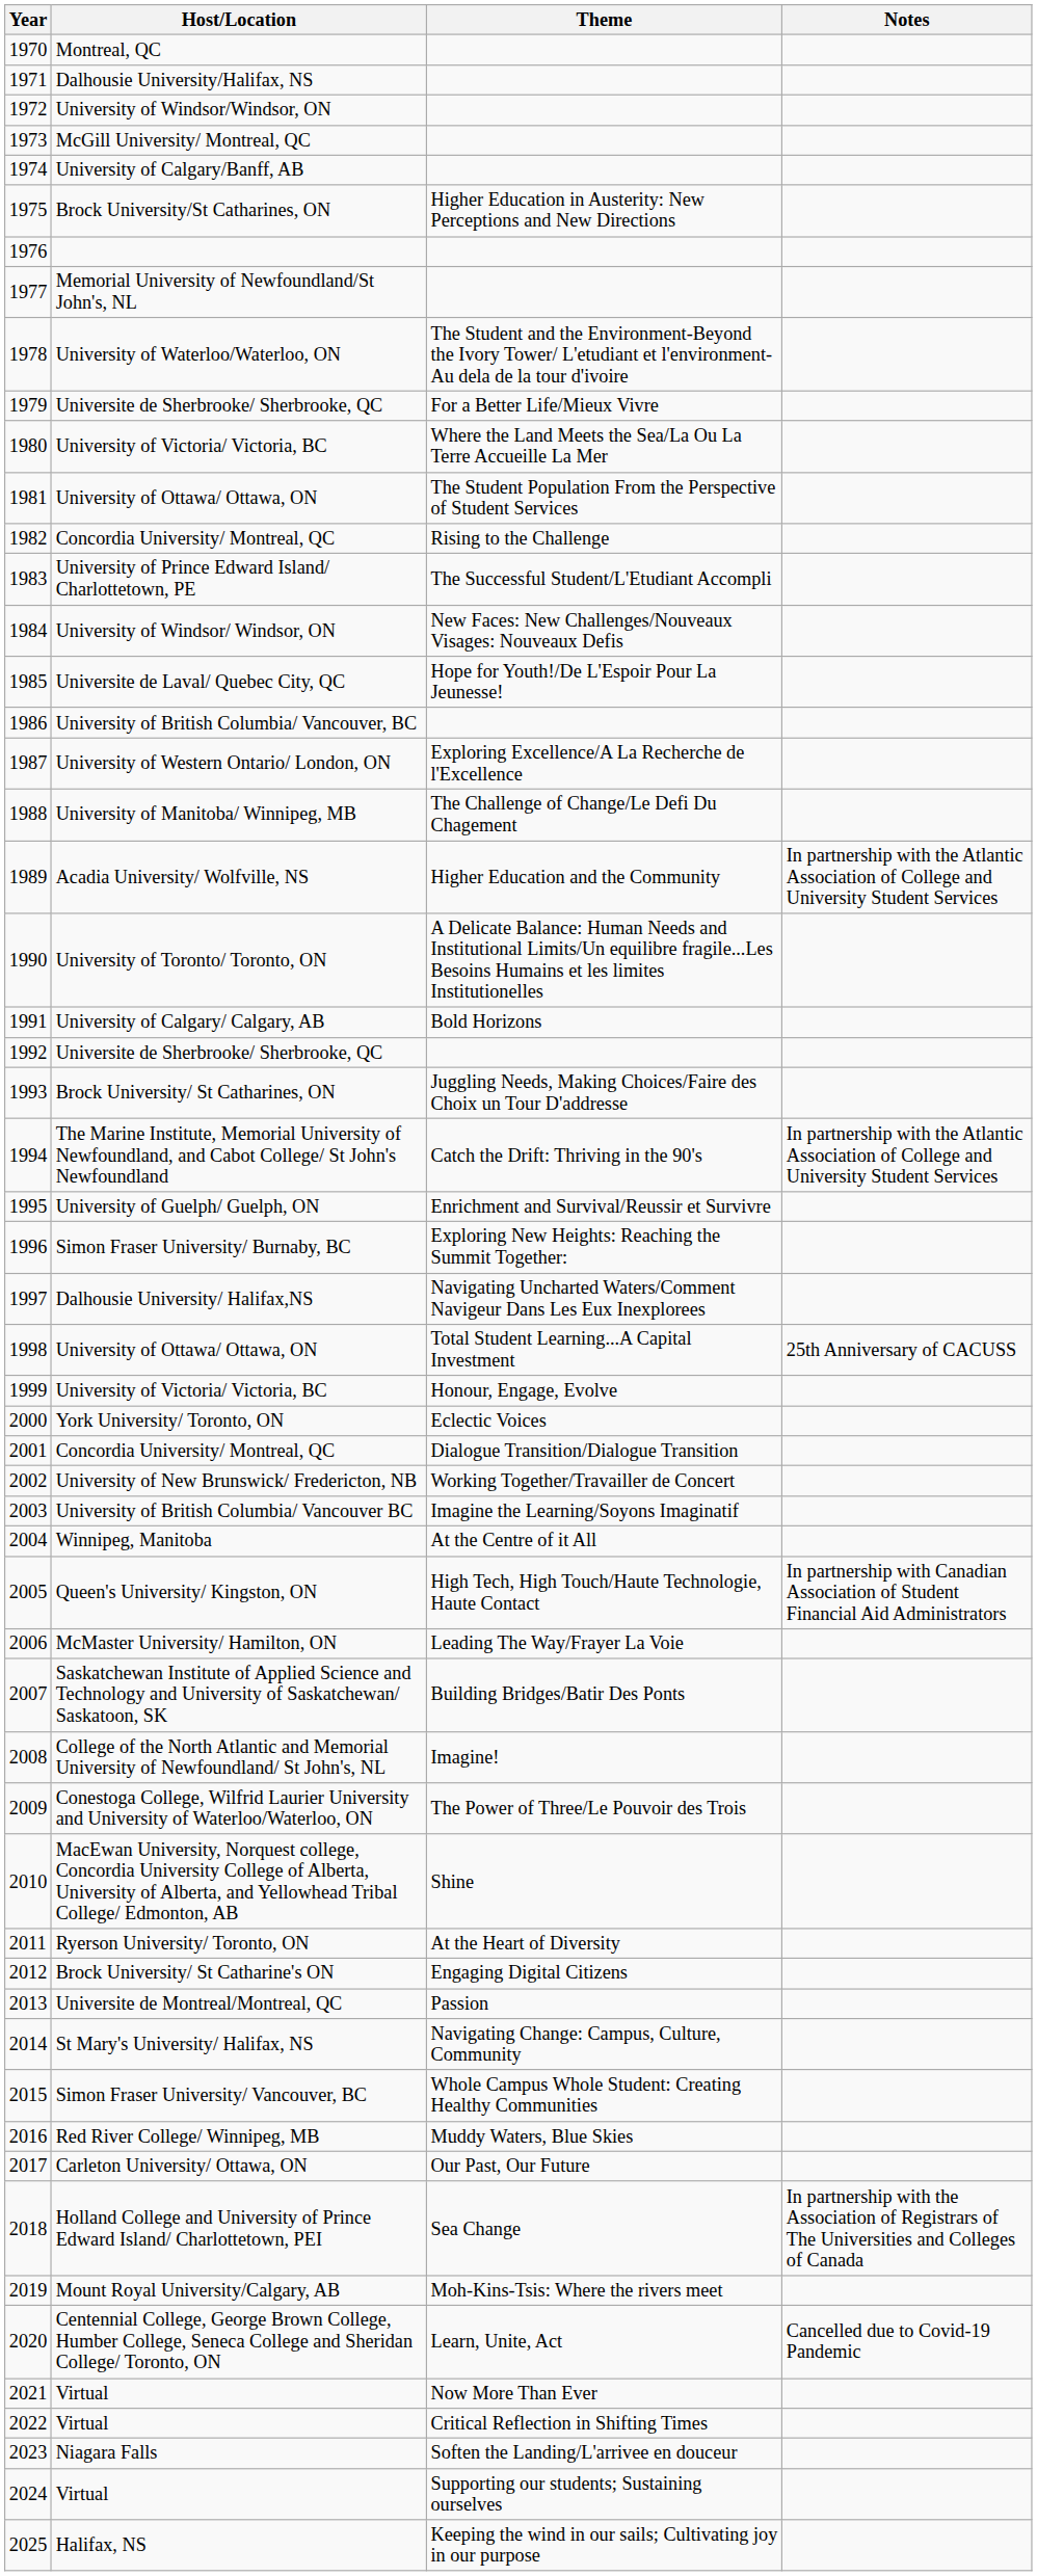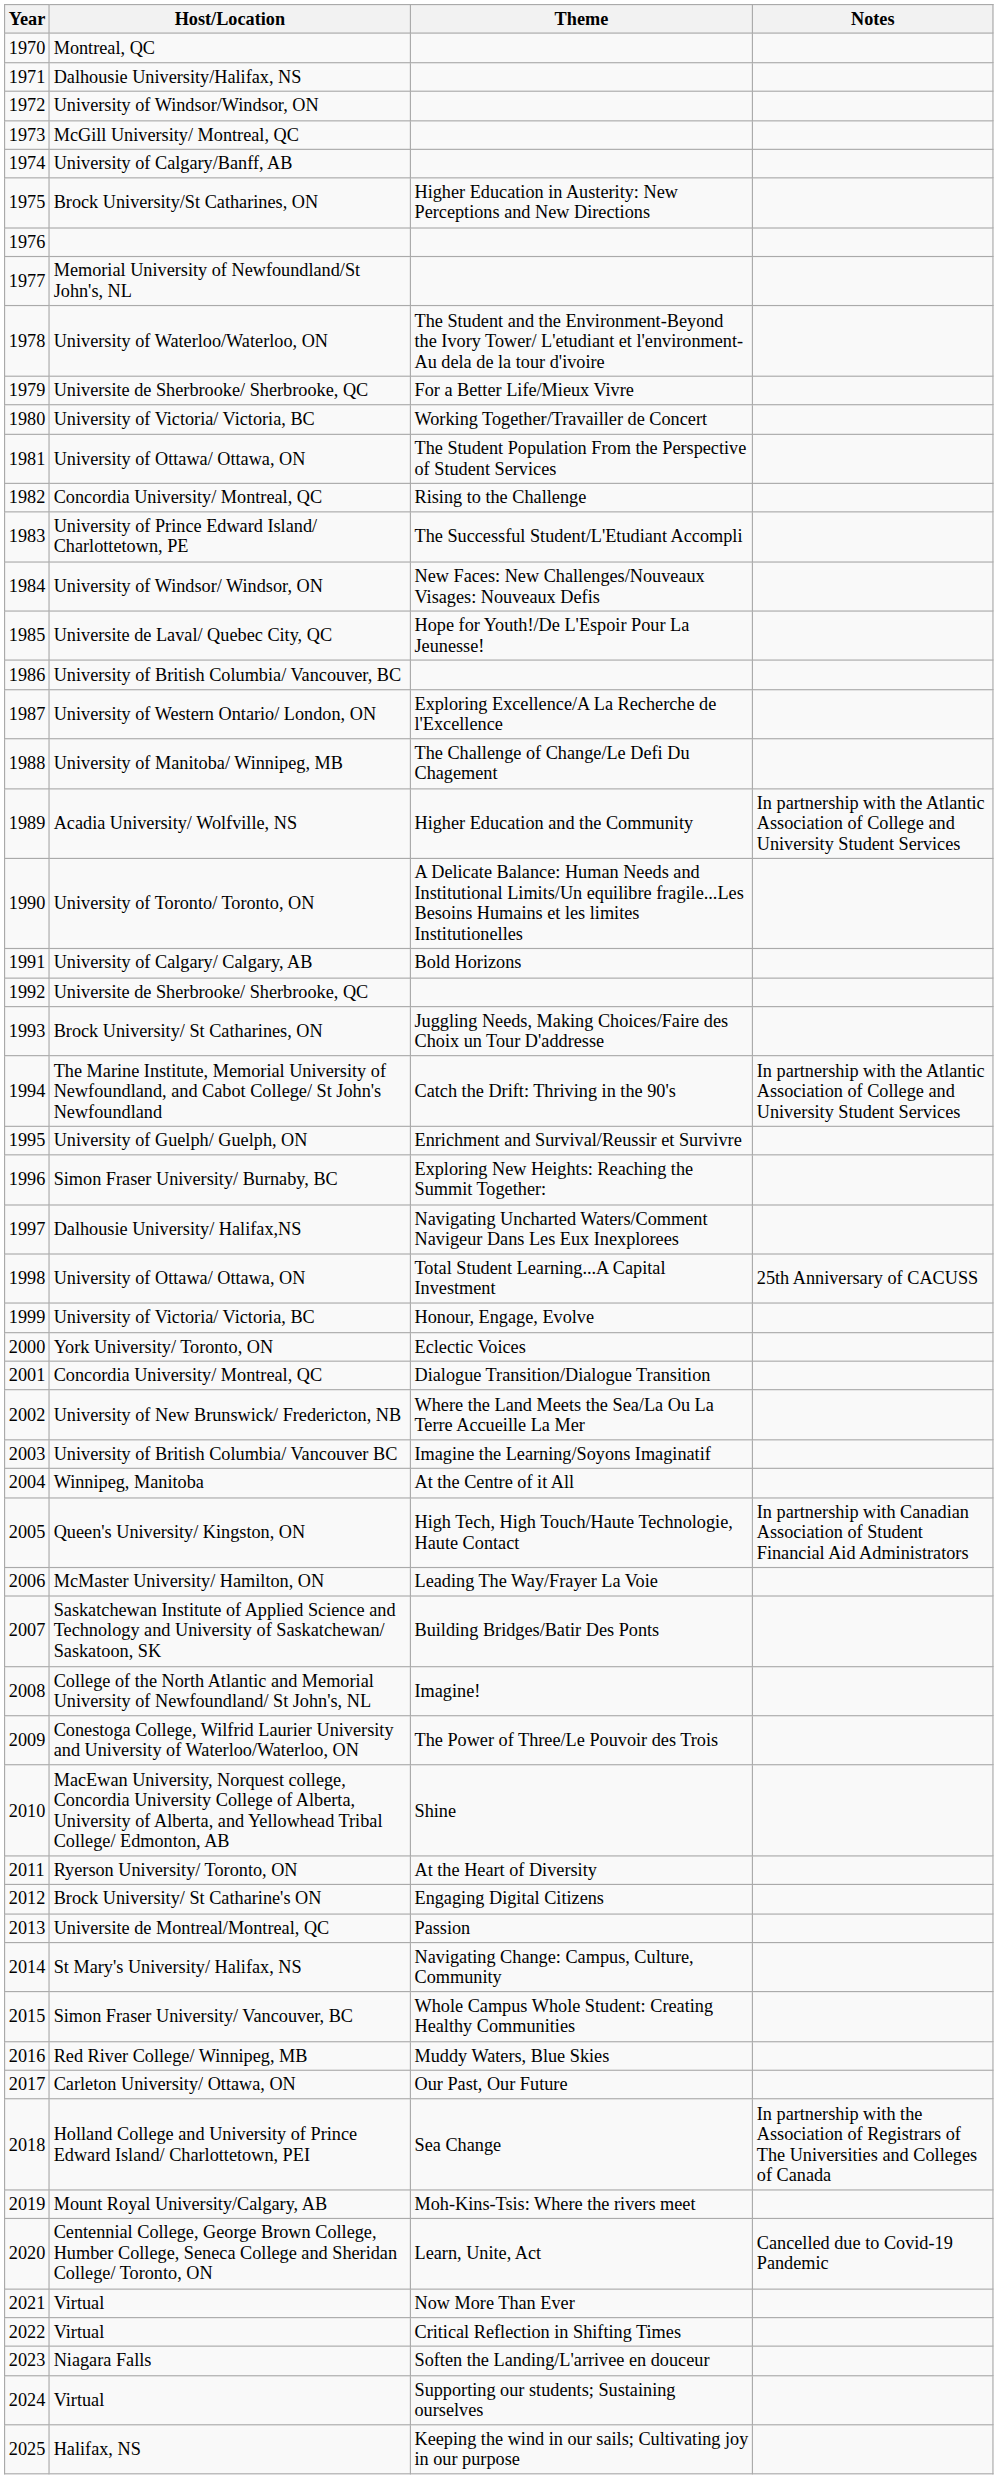1980 | Theme: Where the Land Meets the Sea/La Ou La Terre Accueille La Mer -> Working Together/Travailler de Concert
2002 | Theme: Working Together/Travailler de Concert -> Where the Land Meets the Sea/La Ou La Terre Accueille La Mer
